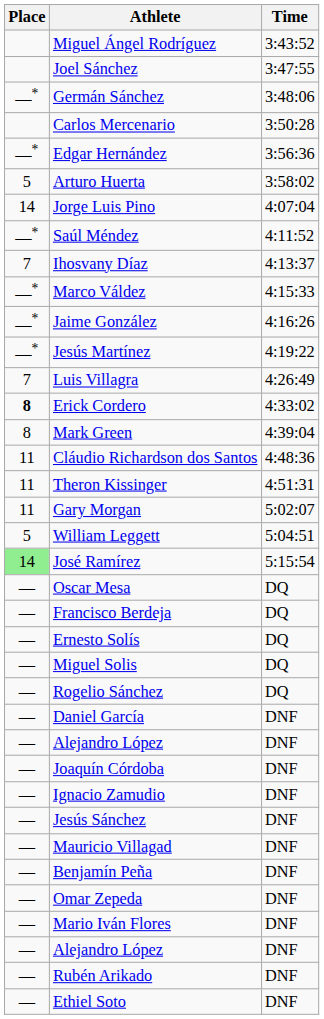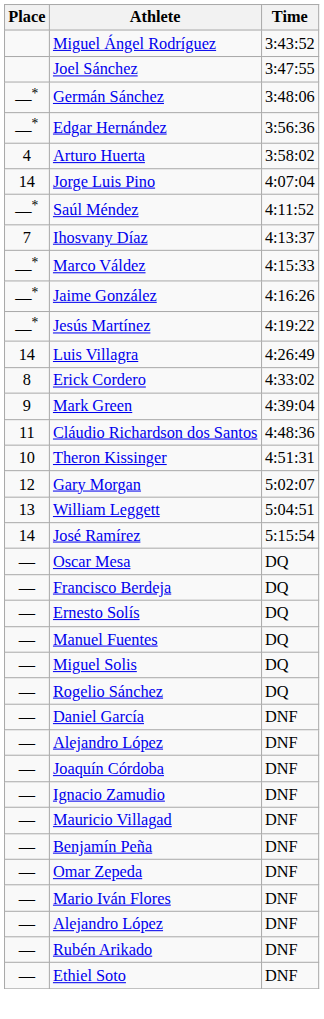- row: Carlos Mercenario | 3:50:28
Arturo Huerta | Place: 5 -> 4
Luis Villagra | Place: 7 -> 14
Erick Cordero | Place: bold -> normal
Mark Green | Place: 8 -> 9
Theron Kissinger | Place: 11 -> 10
Gary Morgan | Place: 11 -> 12
William Leggett | Place: 5 -> 13
José Ramírez | Place: lightgreen background -> no background
+ row: — | Manuel Fuentes | DQ
- row: — | Jesús Sánchez | DNF
